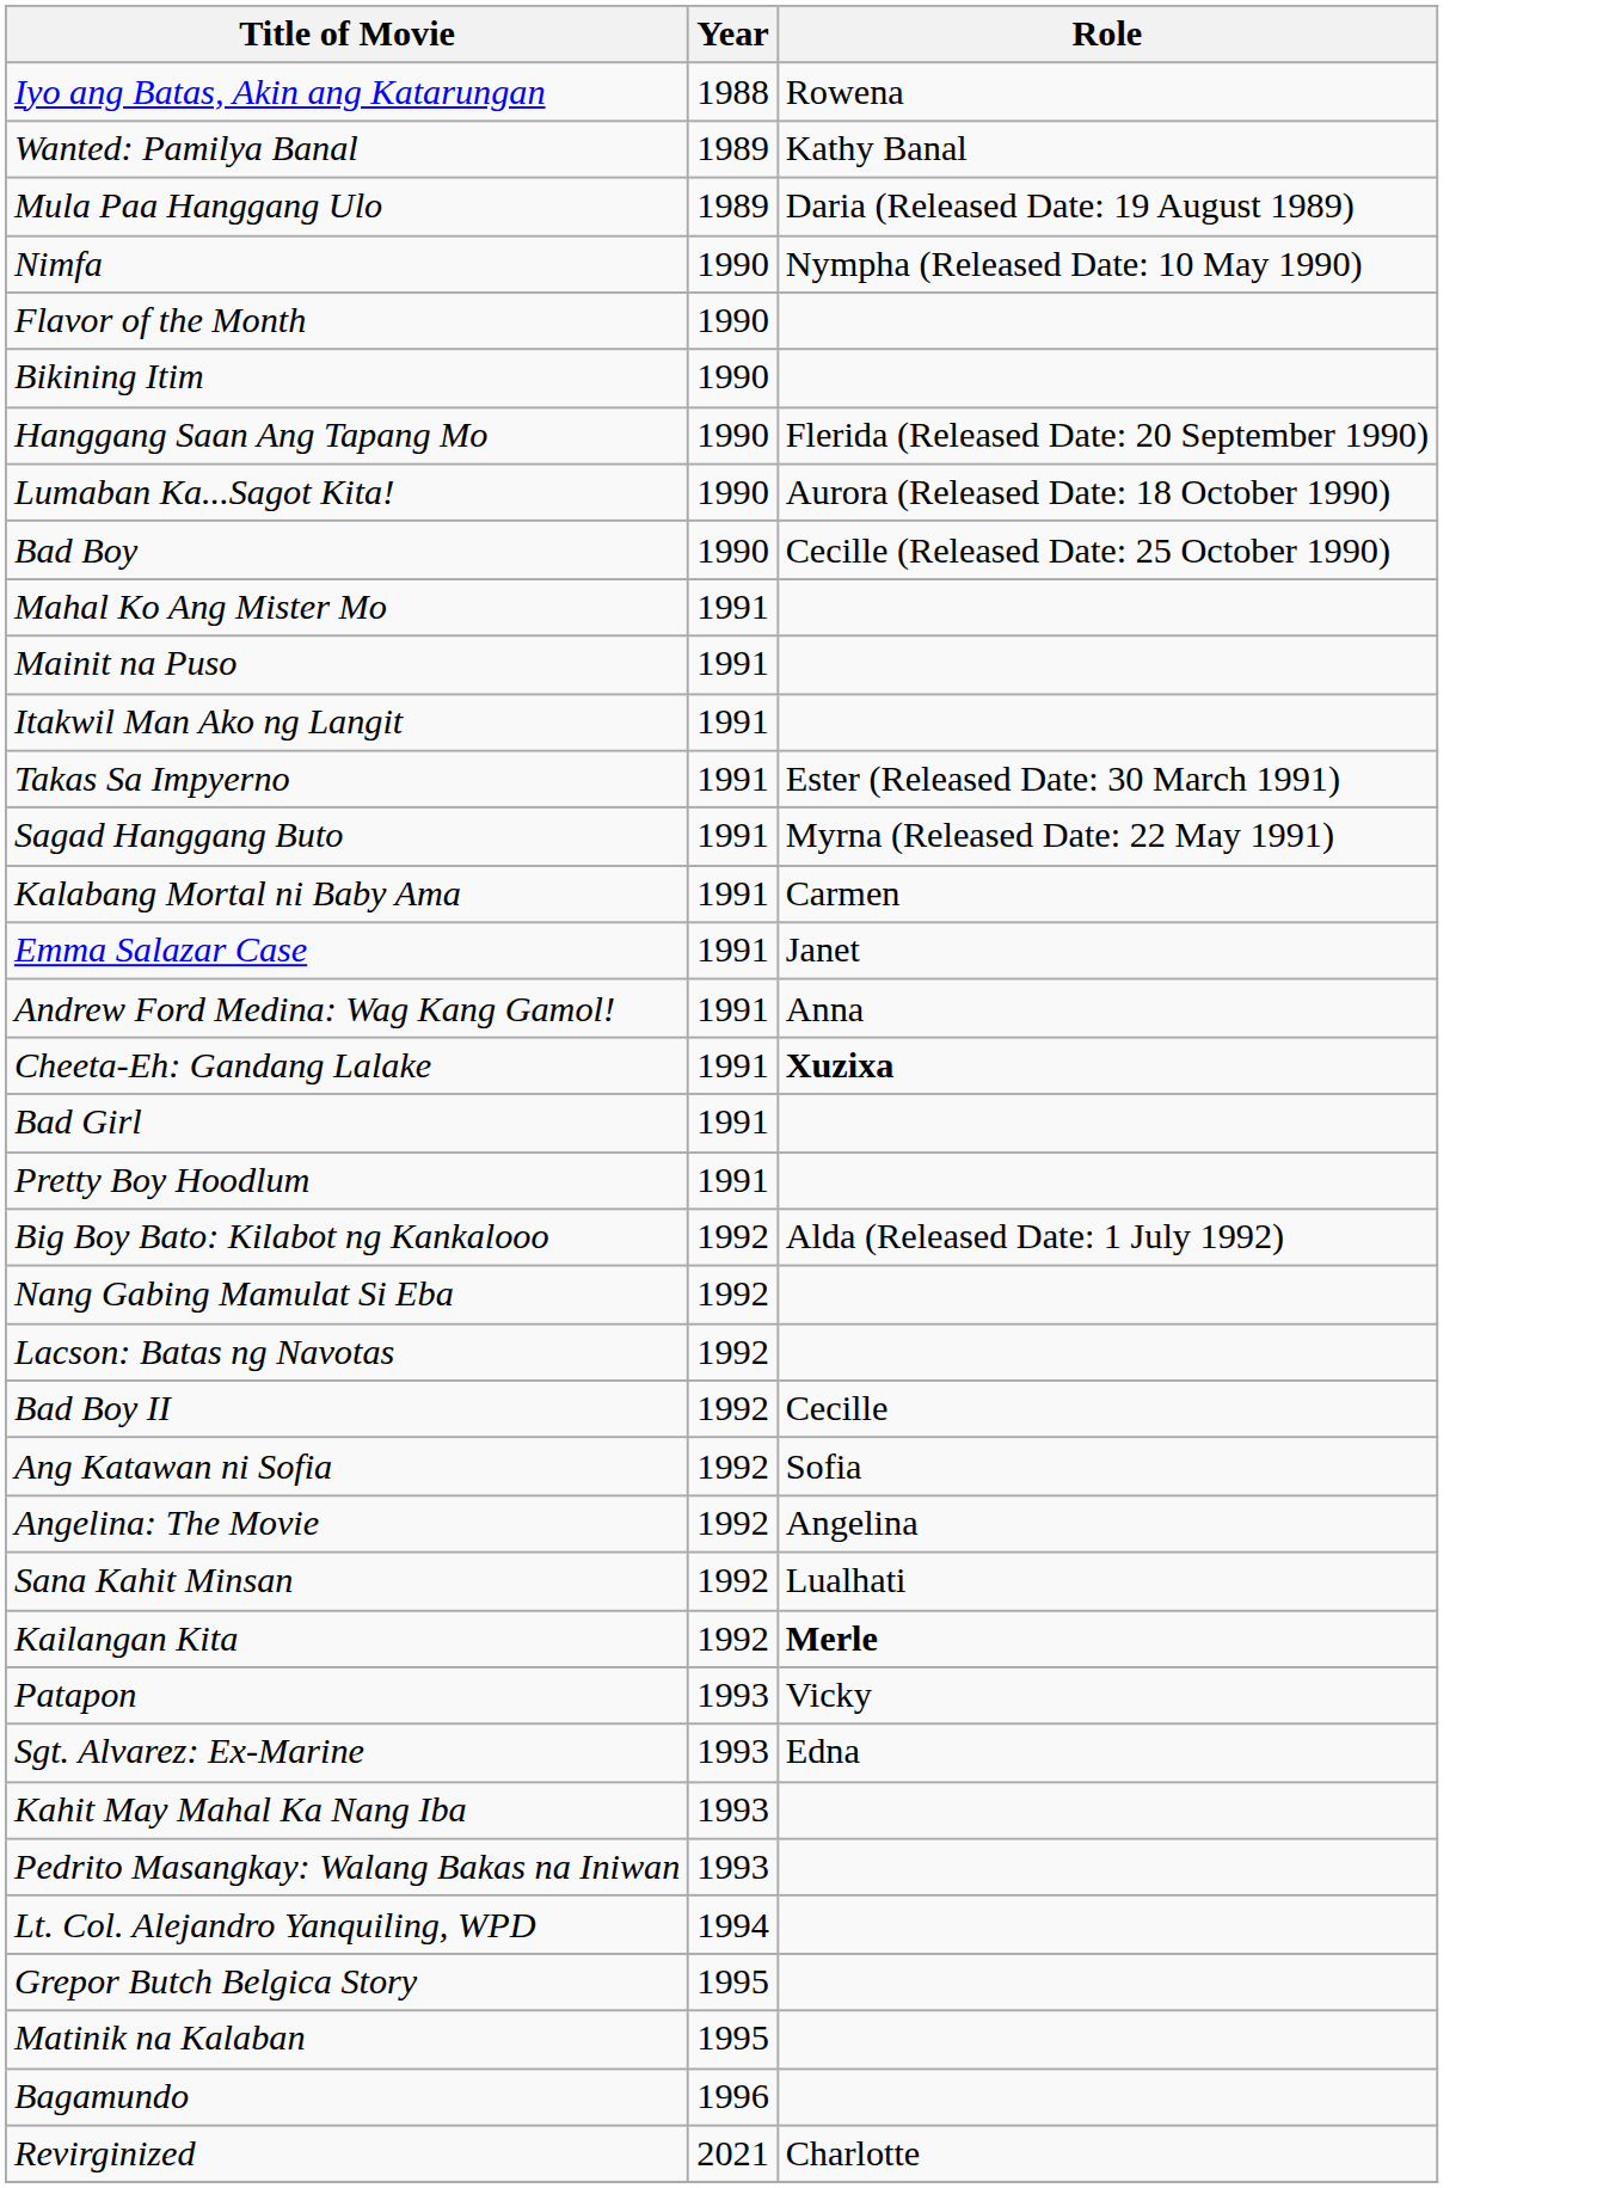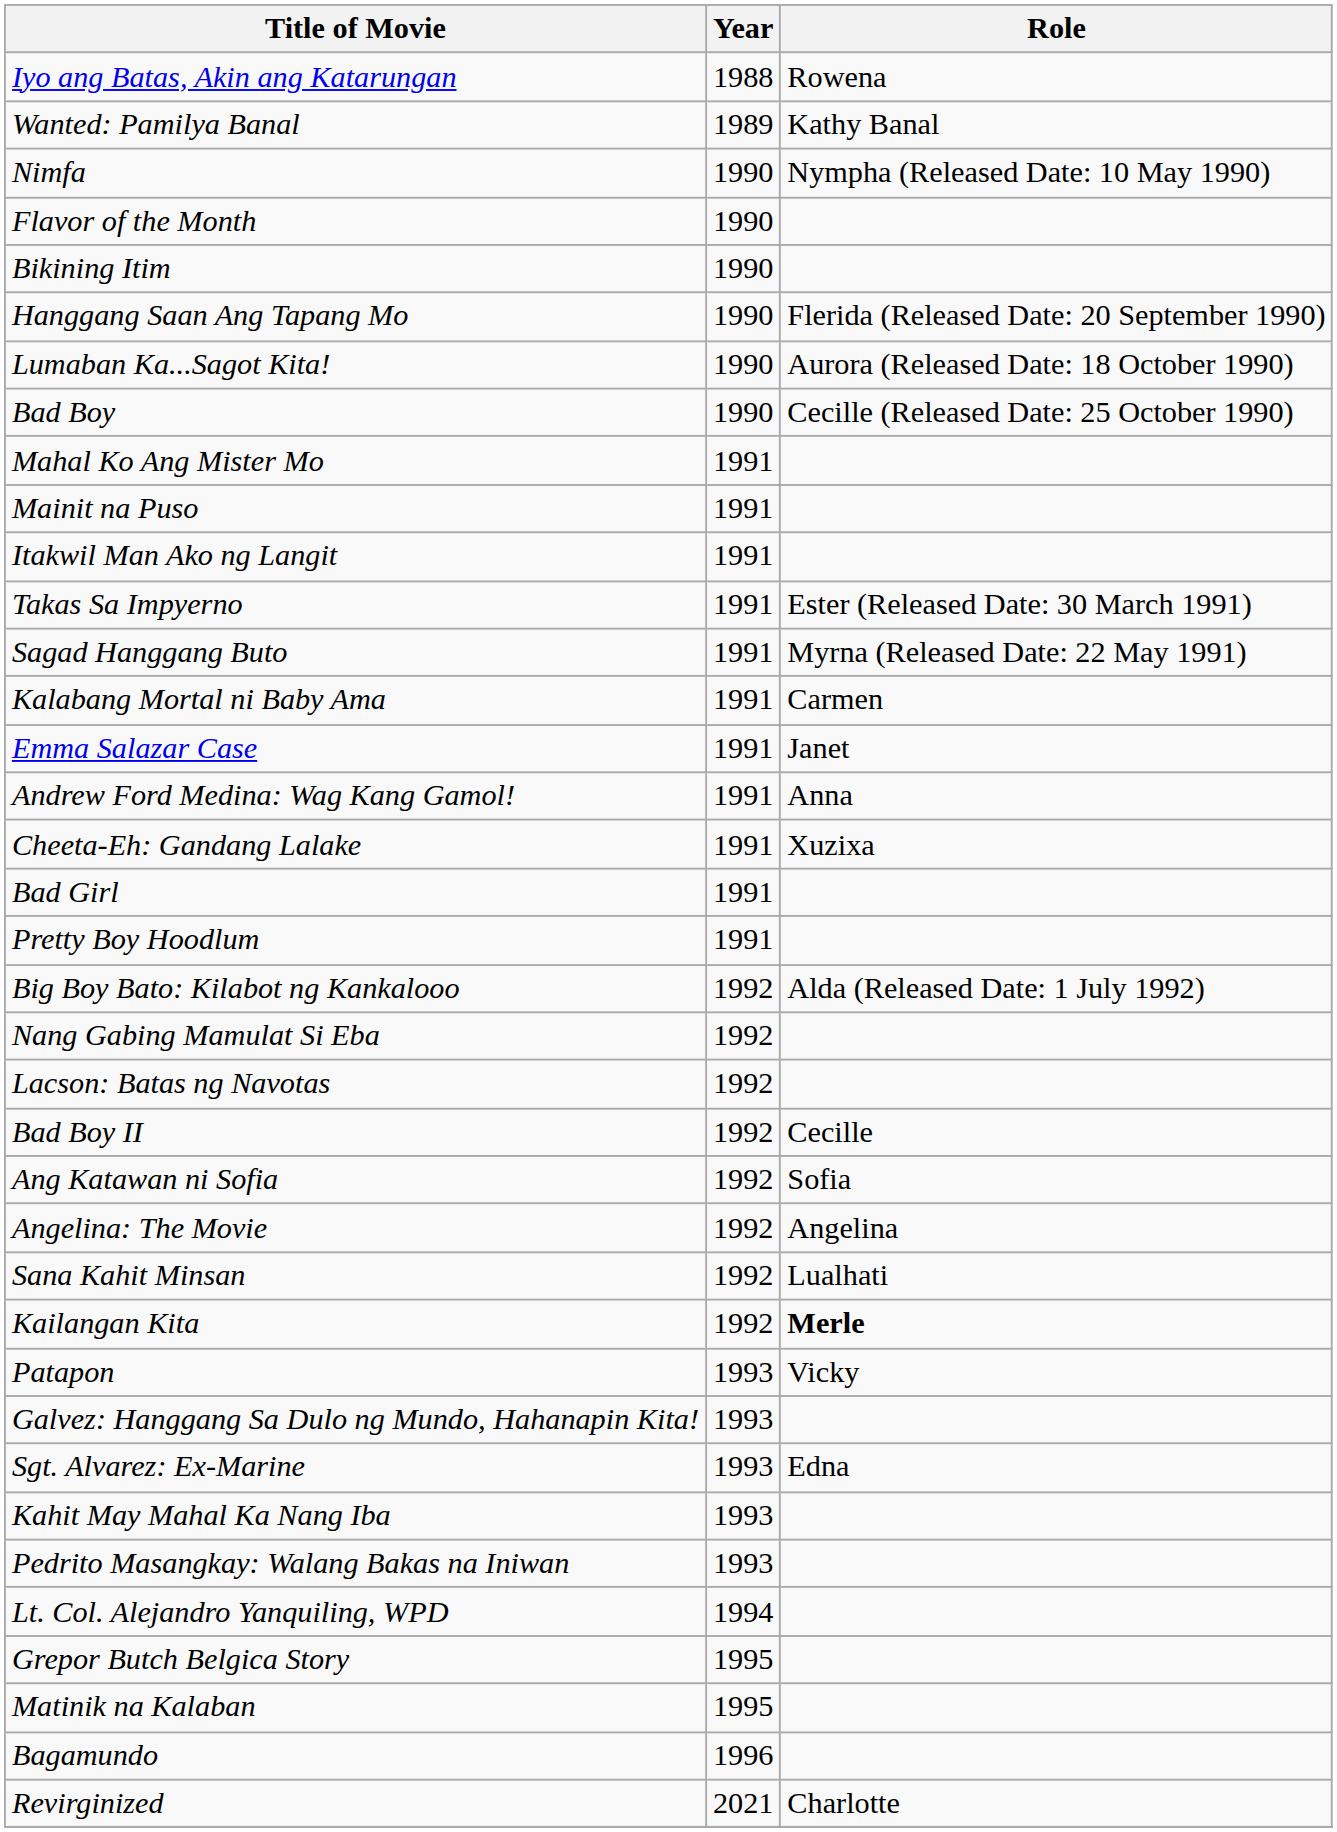- row: Mula Paa Hanggang Ulo | 1989 | Daria (Released Date: 19 August 1989)
Cheeta-Eh: Gandang Lalake | Role: bold -> normal
+ row: Galvez: Hanggang Sa Dulo ng Mundo, Hahanapin Kita! | 1993
